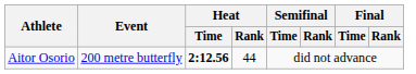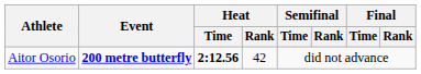Aitor Osorio | Event: normal -> bold
Aitor Osorio | Heat / Rank: 44 -> 42
